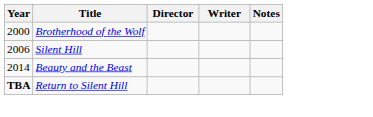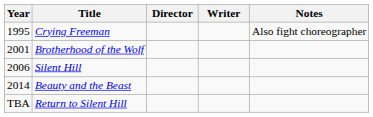+ row: 1995 | Crying Freeman | Also fight choreographer
Brotherhood of the Wolf | Year: 2000 -> 2001
Return to Silent Hill | Year: bold -> normal
